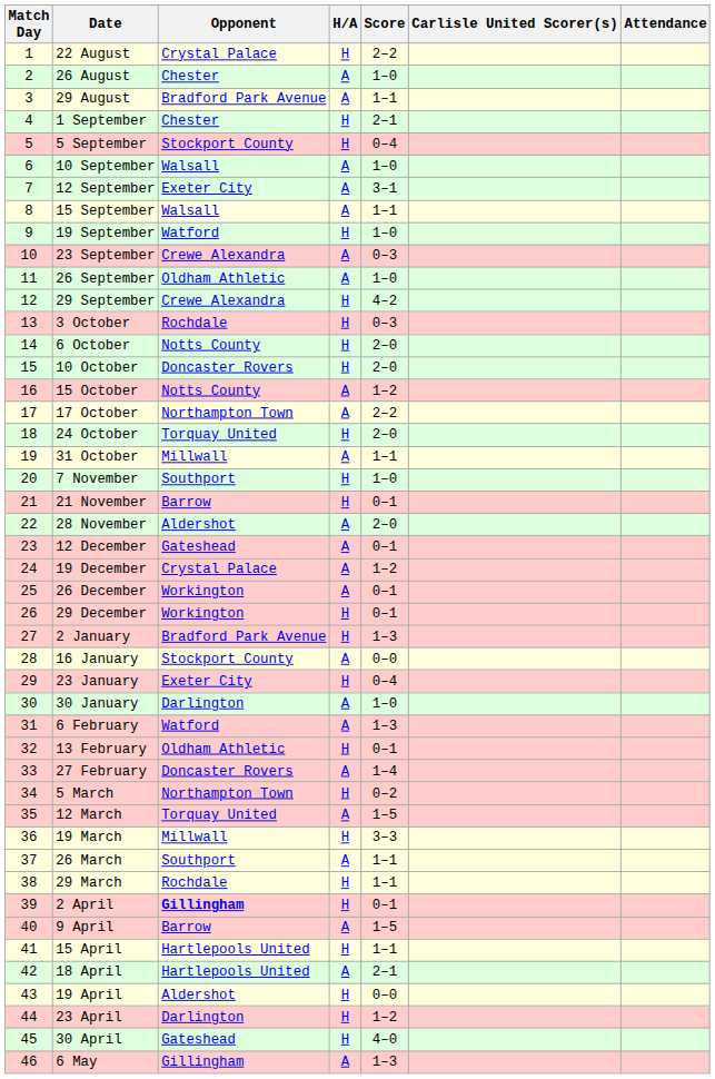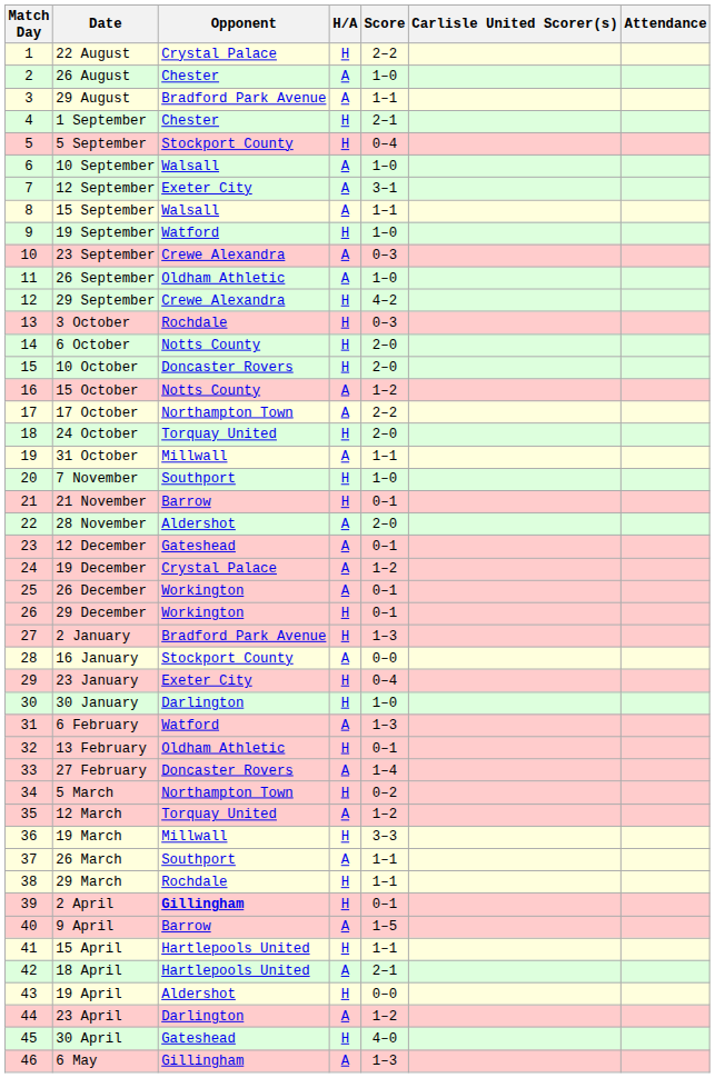30 January | H/A: A -> H
12 March | Score: 1–5 -> 1–2
23 April | H/A: H -> A
